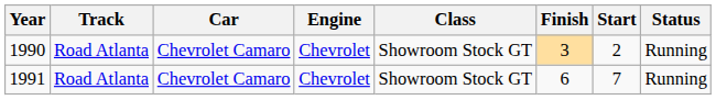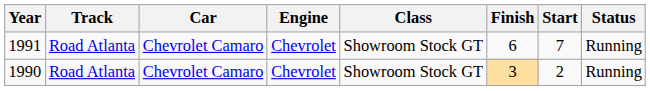rows swapped: 1990 <-> 1991
